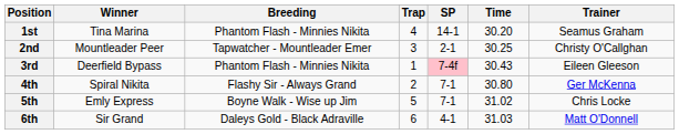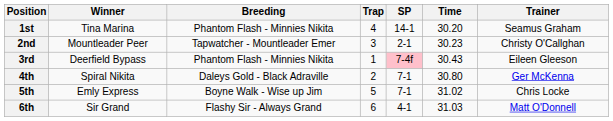2nd | Time: 30.25 -> 30.23
4th | Breeding: Flashy Sir - Always Grand -> Daleys Gold - Black Adraville
6th | Breeding: Daleys Gold - Black Adraville -> Flashy Sir - Always Grand
